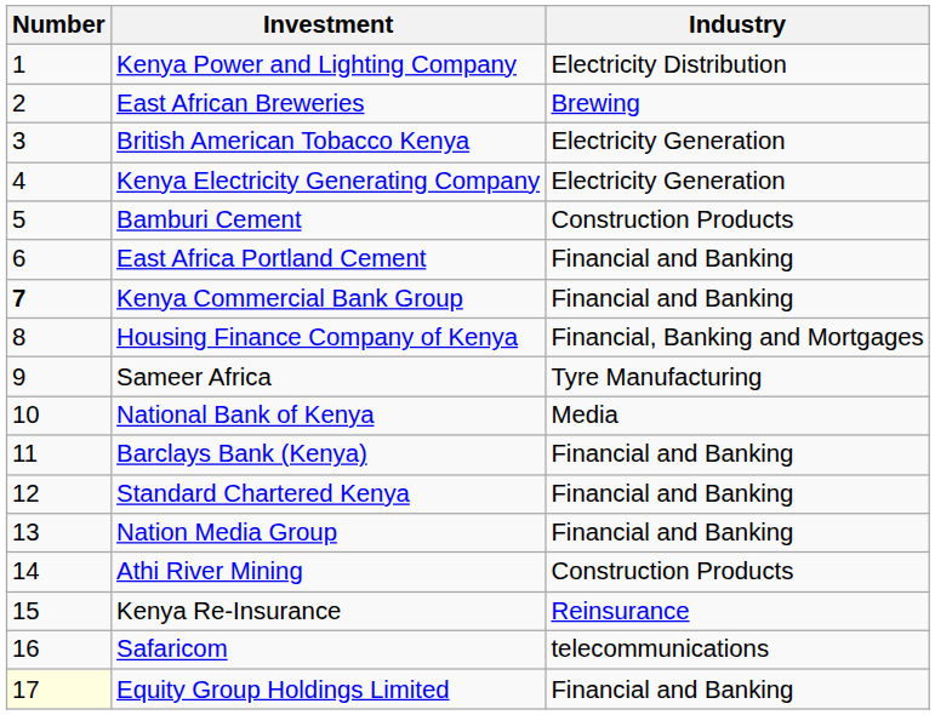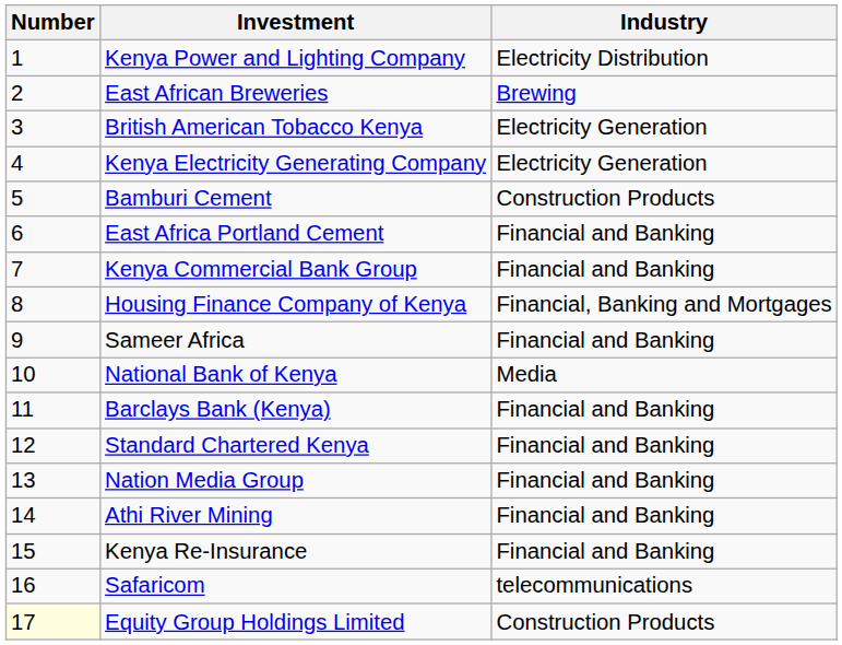Kenya Commercial Bank Group | Number: bold -> normal
Sameer Africa | Industry: Tyre Manufacturing -> Financial and Banking
Athi River Mining | Industry: Construction Products -> Financial and Banking
Kenya Re-Insurance | Industry: Reinsurance -> Financial and Banking
Equity Group Holdings Limited | Industry: Financial and Banking -> Construction Products
